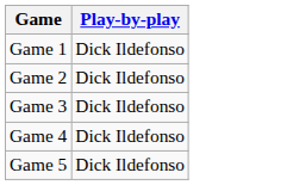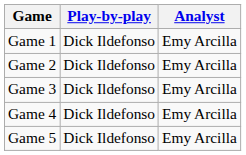+ column: Analyst | Emy Arcilla | Emy Arcilla | Emy Arcilla | Emy Arcilla | Emy Arcilla
